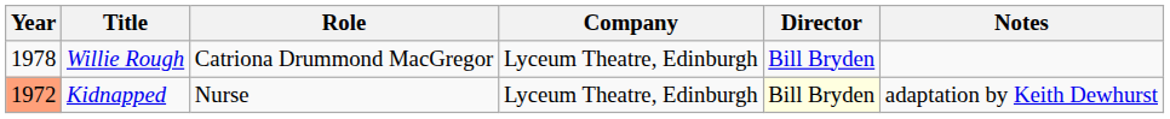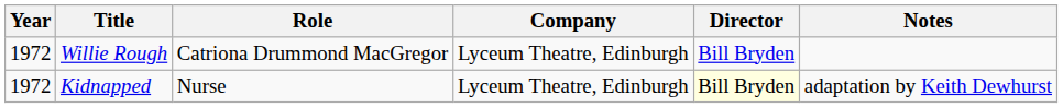Willie Rough | Year: 1978 -> 1972
Kidnapped | Year: lightsalmon background -> no background
